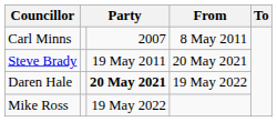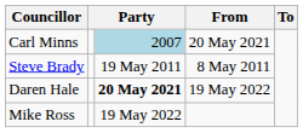Carl Minns | column 3: no background -> lightblue background
Carl Minns | From: 8 May 2011 -> 20 May 2021
Steve Brady | From: 20 May 2021 -> 8 May 2011
